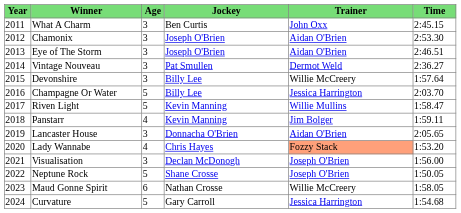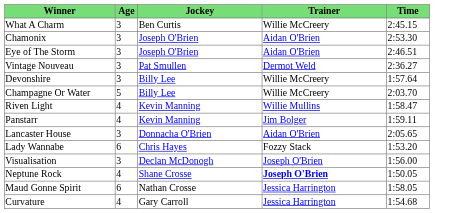- column: Year | 2011 | 2012 | 2013 | 2014 | 2015 | 2016 | 2017 | 2018 | 2019 | 2020 | 2021 | 2022 | 2023 | 2024
What A Charm | Trainer: John Oxx -> Willie McCreery
Champagne Or Water | Trainer: Jessica Harrington -> Willie McCreery
Riven Light | Age: 5 -> 4
Lady Wannabe | Age: 4 -> 6
Lady Wannabe | Trainer: lightsalmon background -> no background
Neptune Rock | Age: 5 -> 4
Neptune Rock | Trainer: normal -> bold
Maud Gonne Spirit | Trainer: Willie McCreery -> Jessica Harrington
Curvature | Age: 5 -> 4
